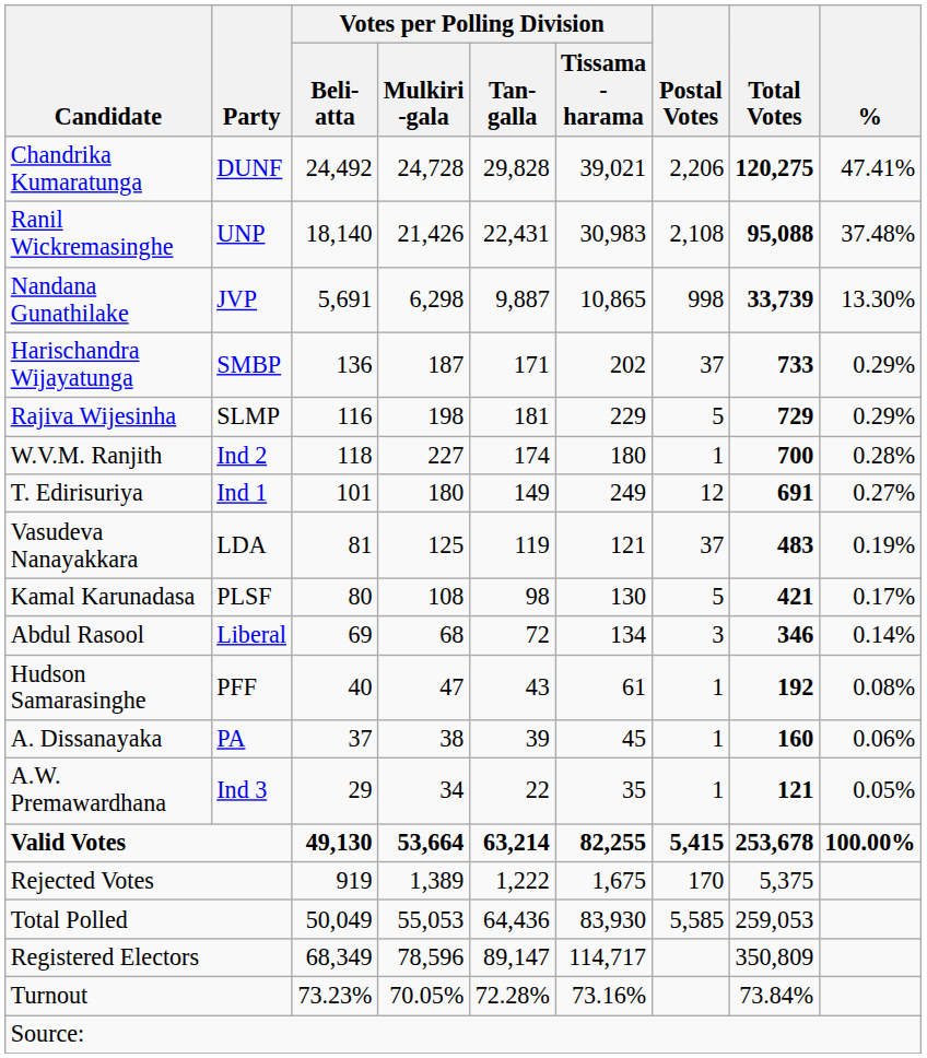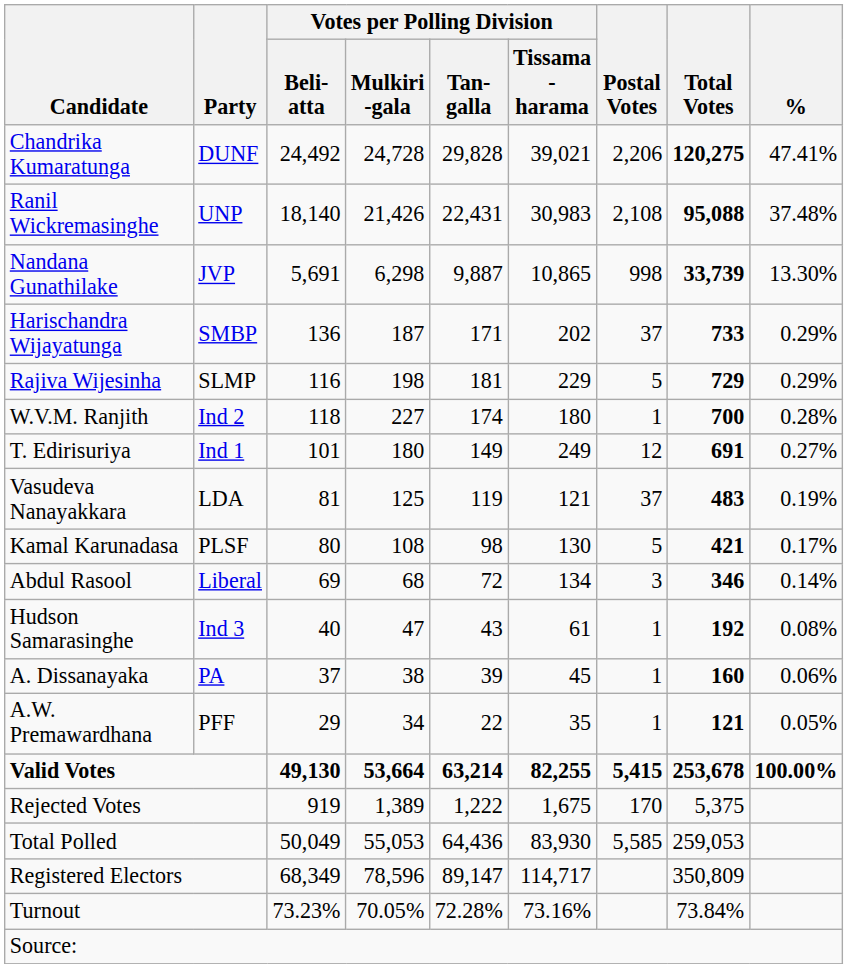Hudson Samarasinghe | Party: PFF -> Ind 3
A.W. Premawardhana | Party: Ind 3 -> PFF
